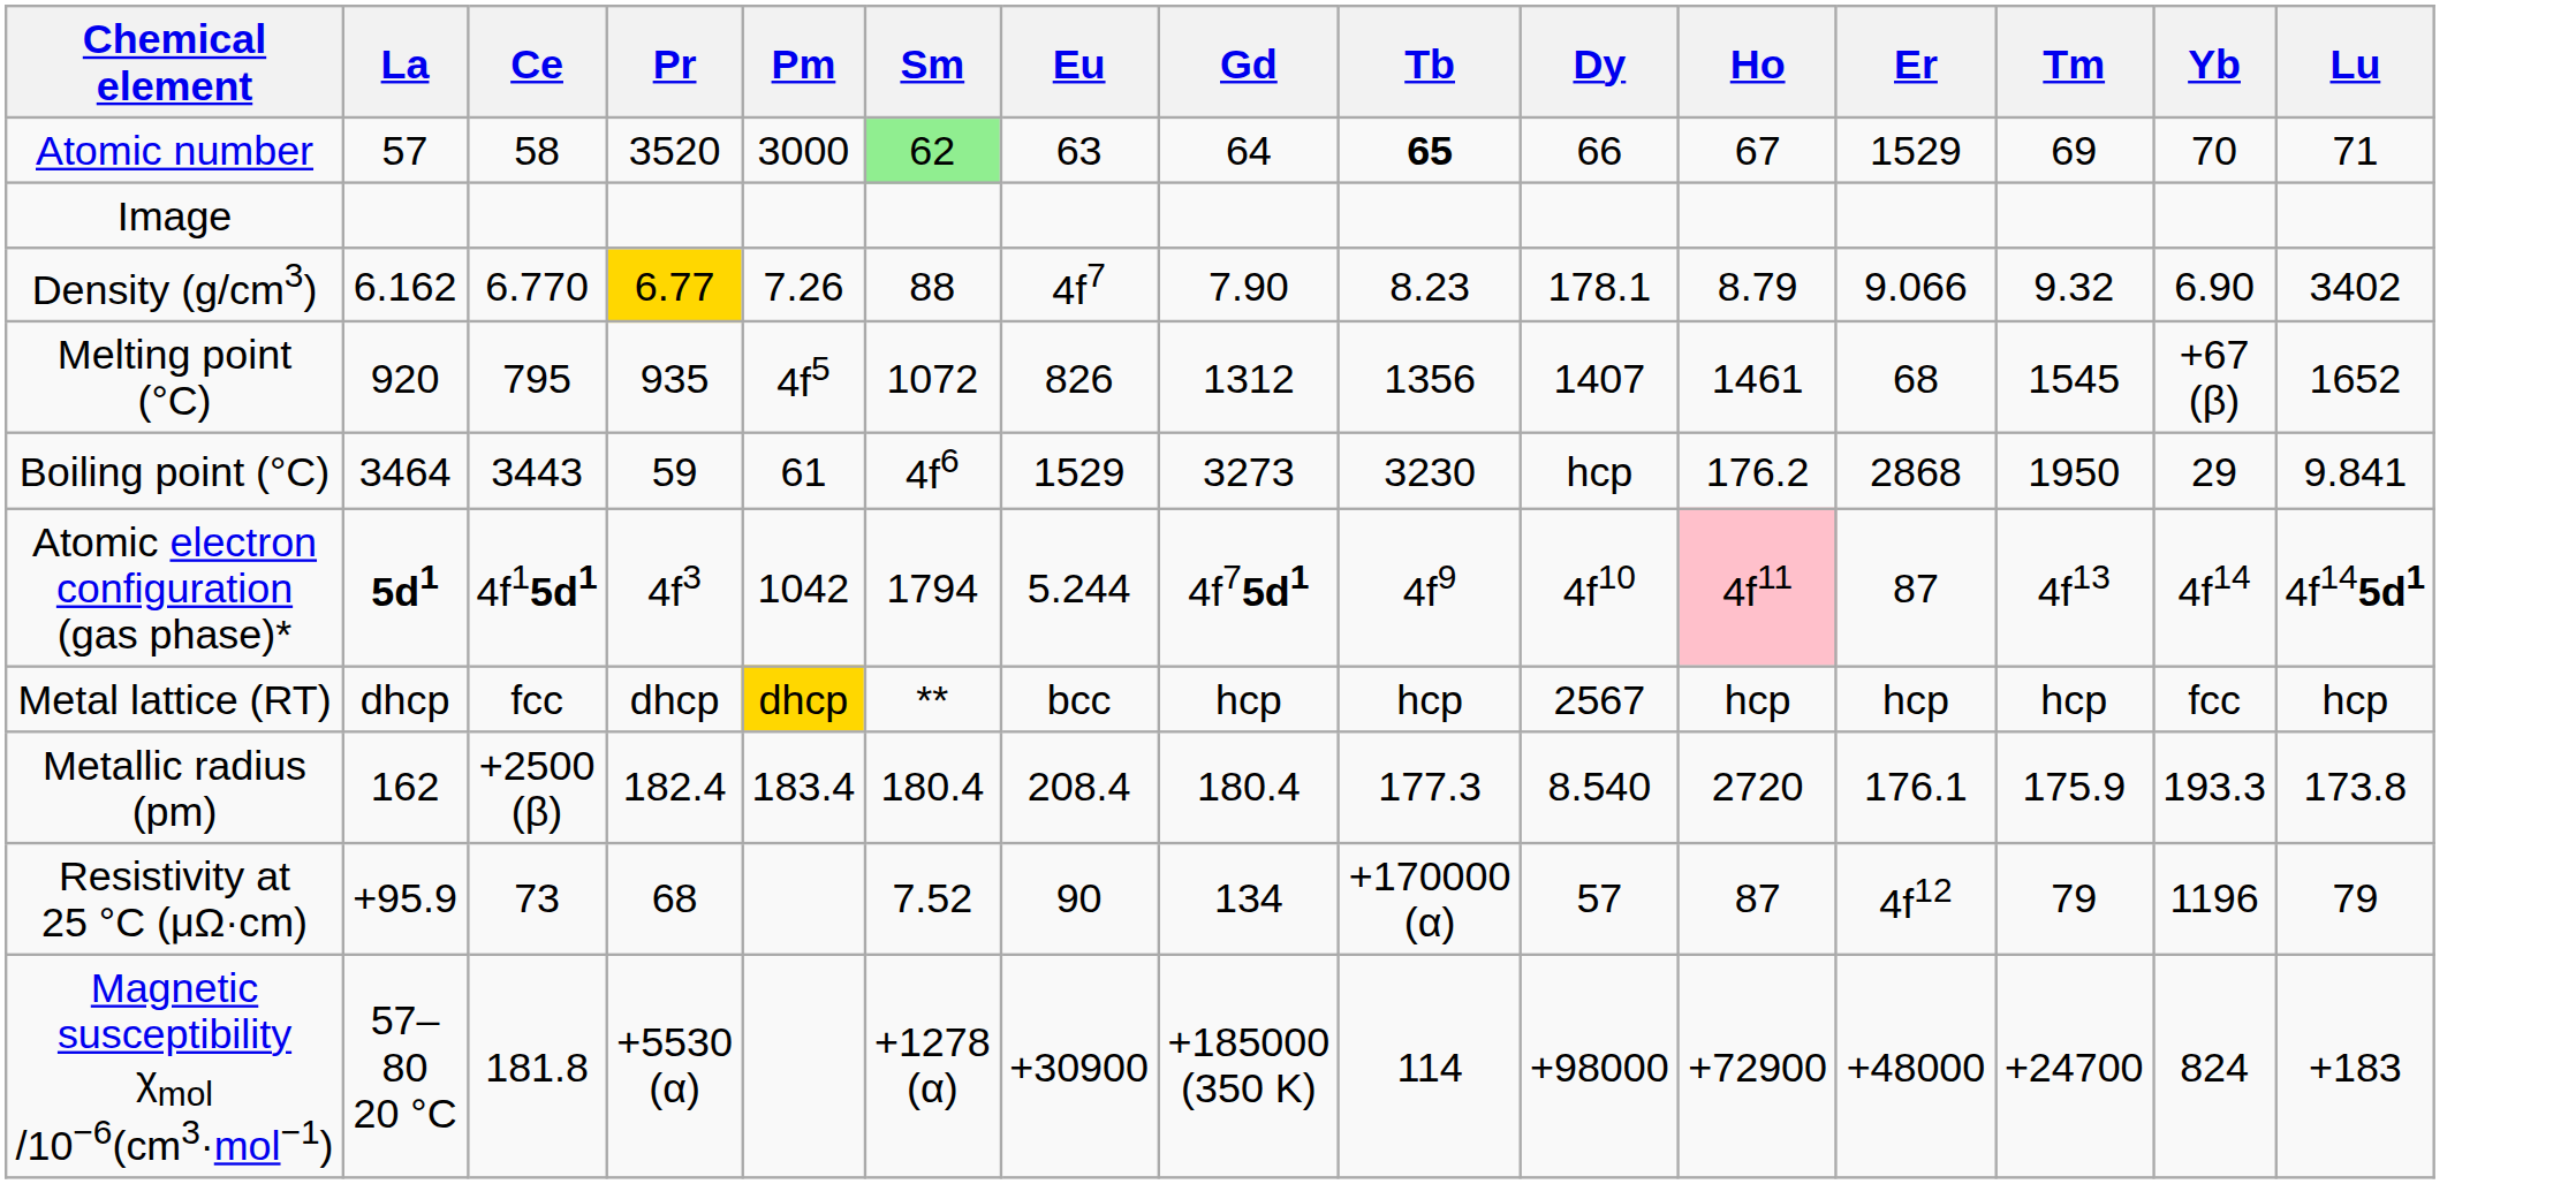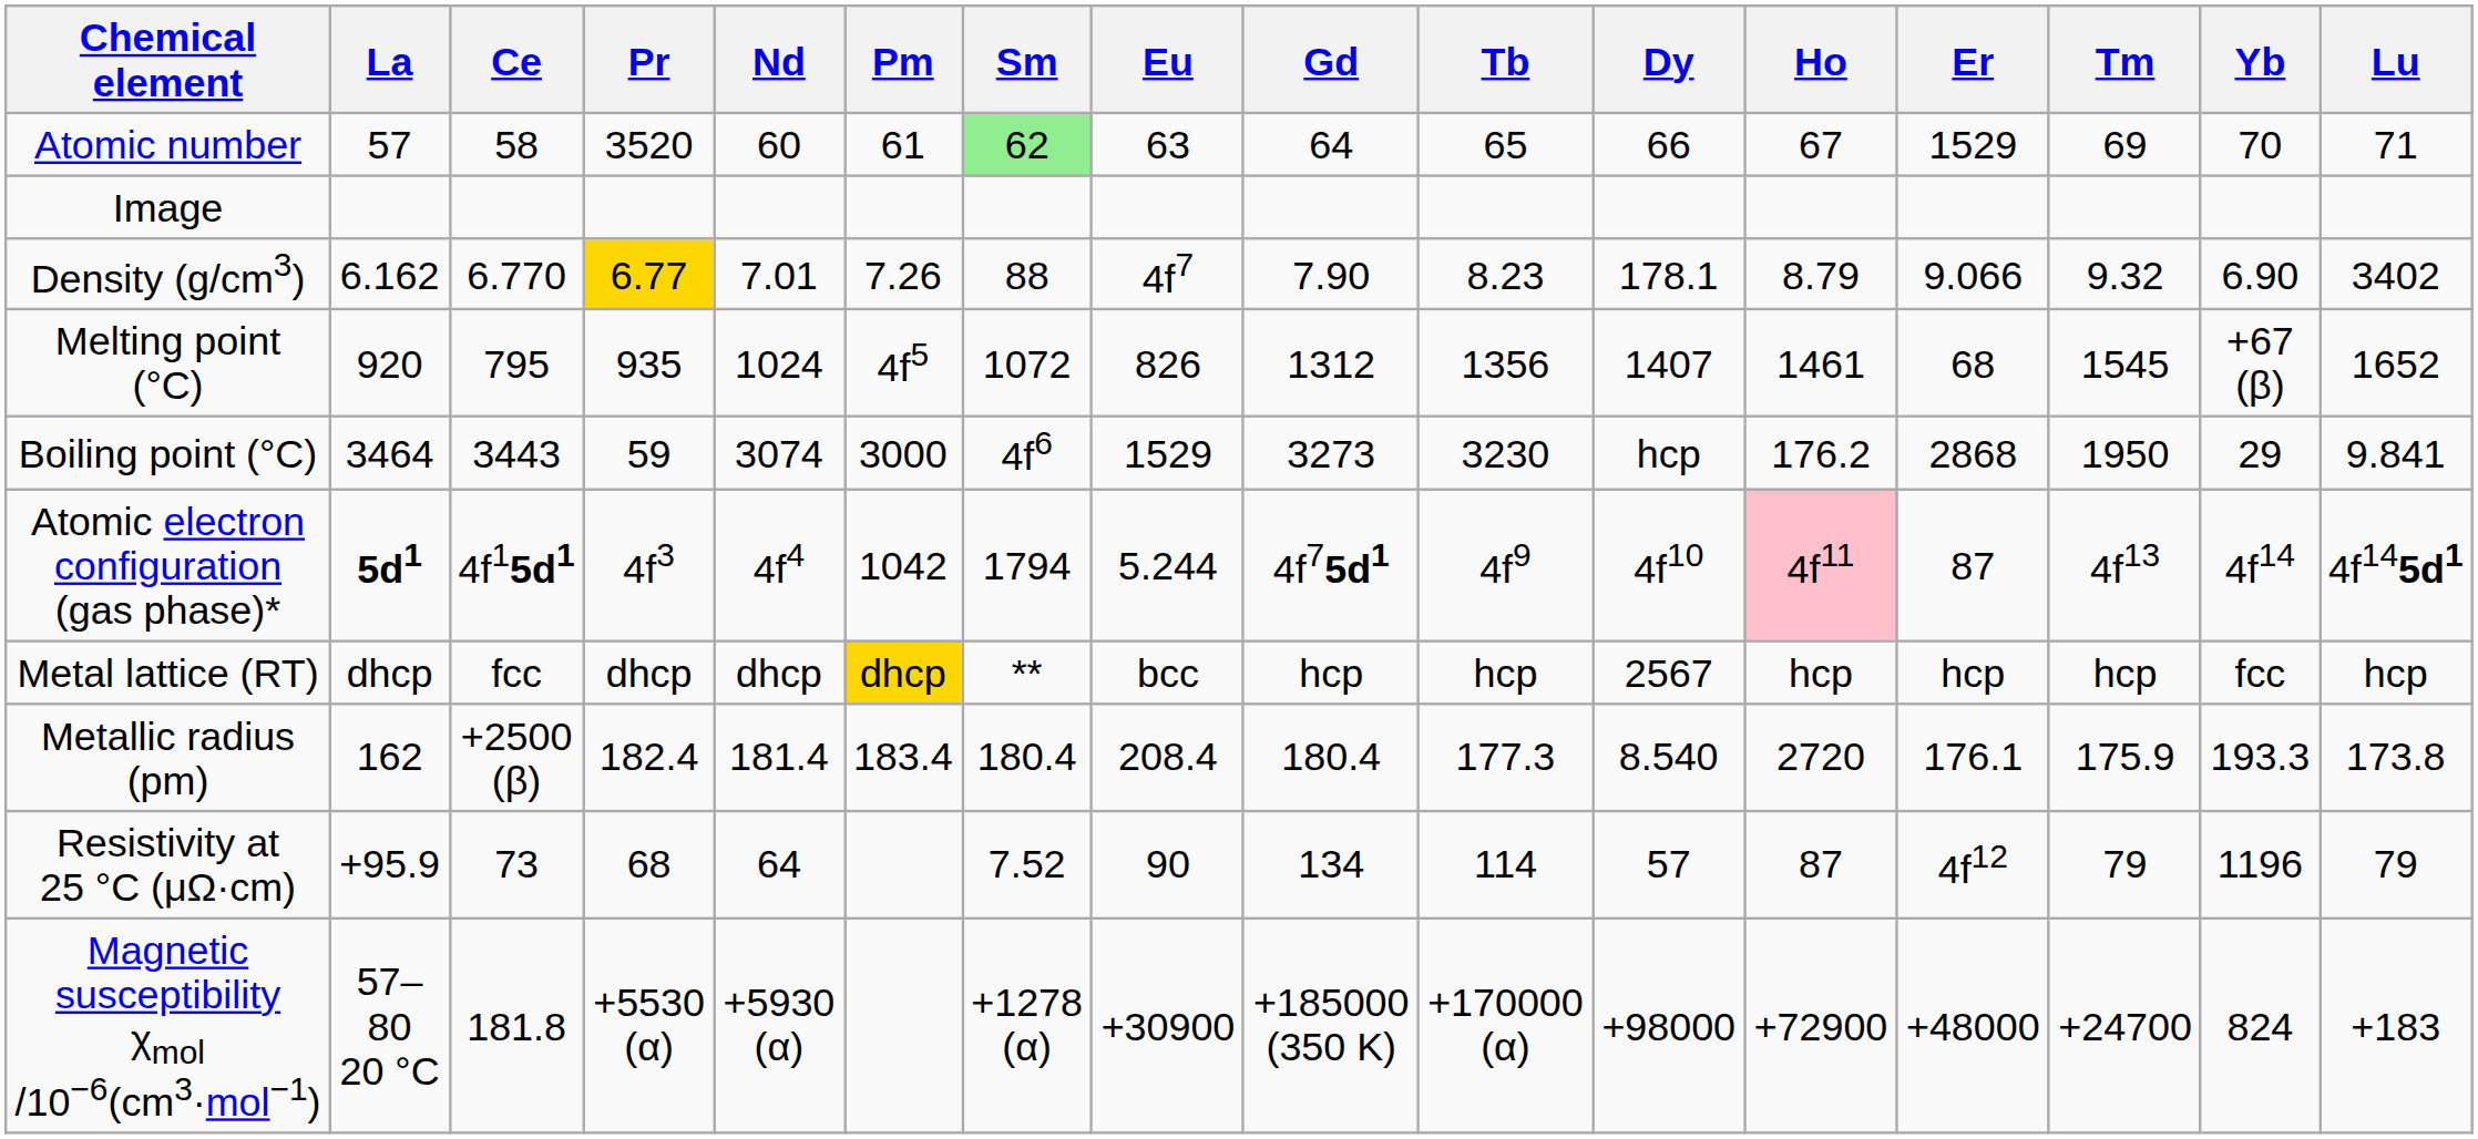+ column: Nd | 60 | 7.01 | 1024 | 3074 | 4f4 | dhcp | 181.4 | 64 | +5930 (α)
Atomic number | Pm: 3000 -> 61
Atomic number | Tb: bold -> normal
Boiling point (°C) | Pm: 61 -> 3000
Resistivity at 25 °C (μΩ·cm) | Tb: +170000 (α) -> 114
Magnetic susceptibility χmol /10−6(cm3·mol−1) | Tb: 114 -> +170000 (α)
